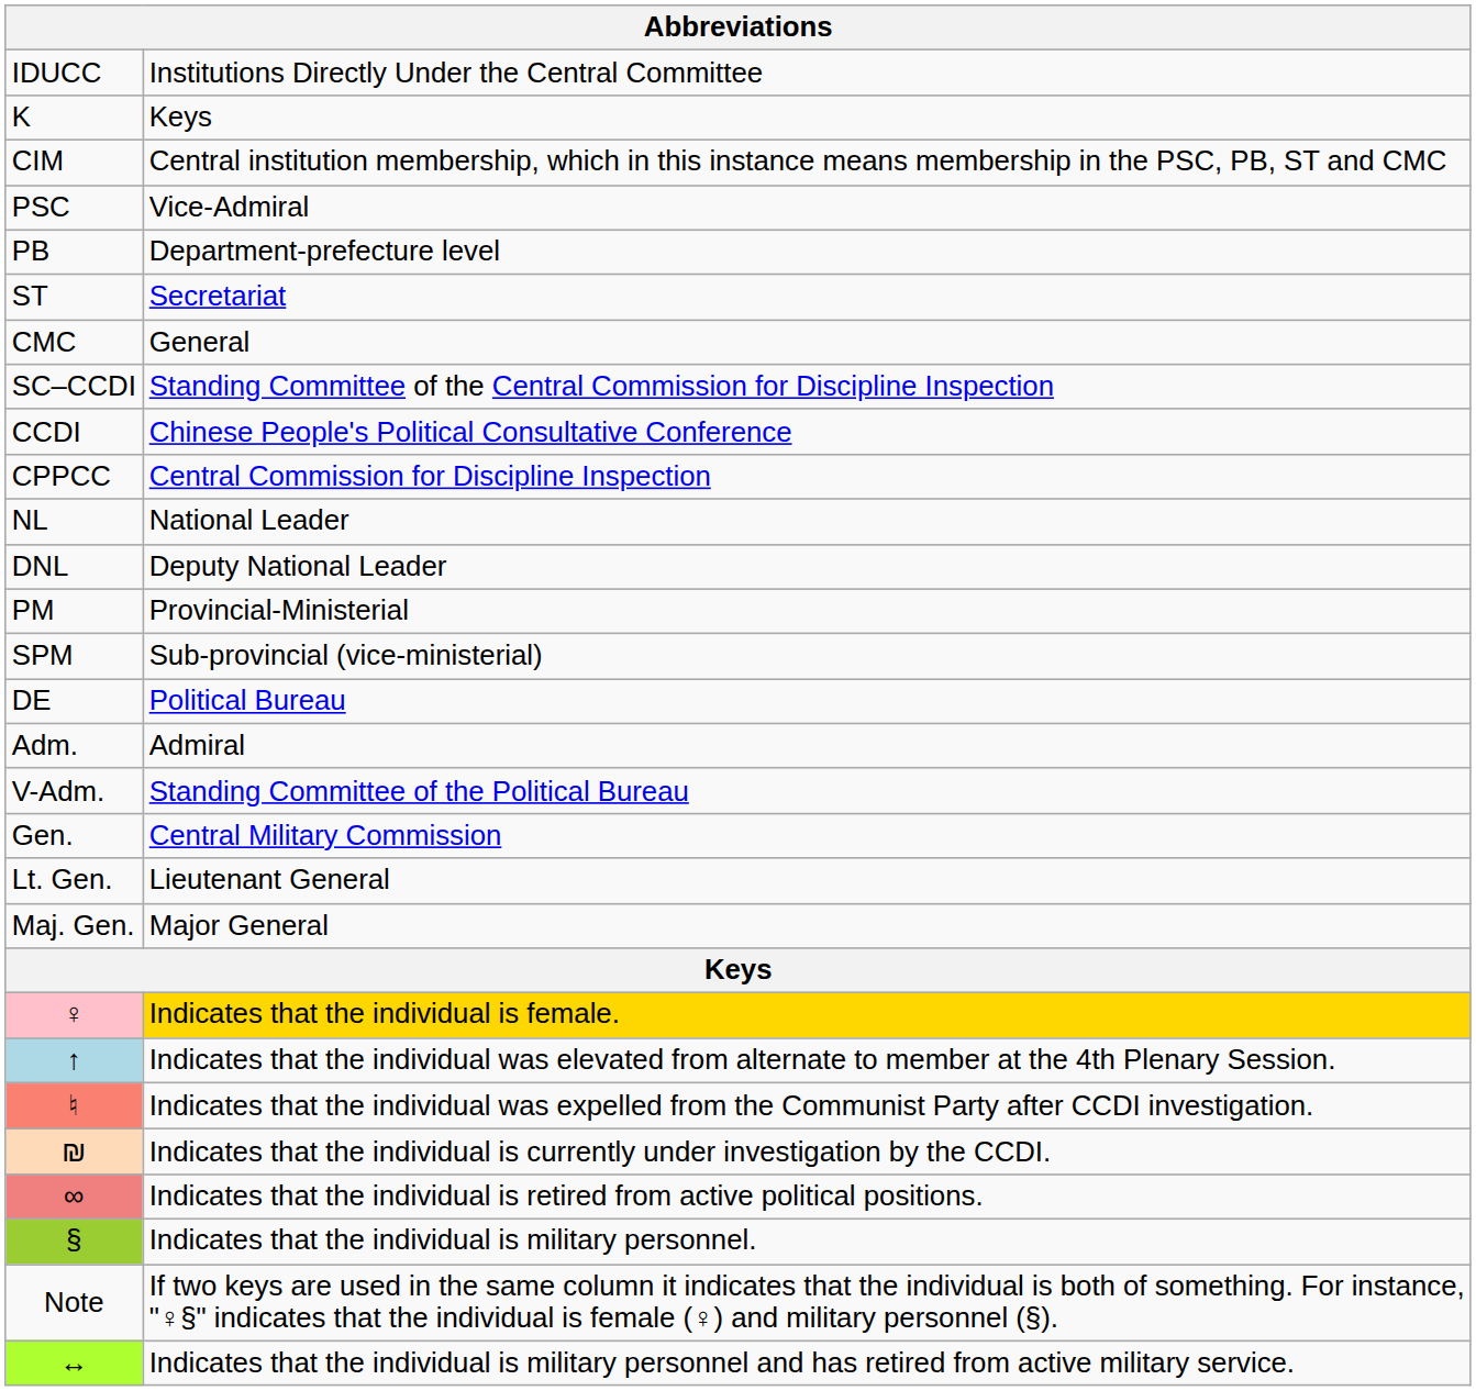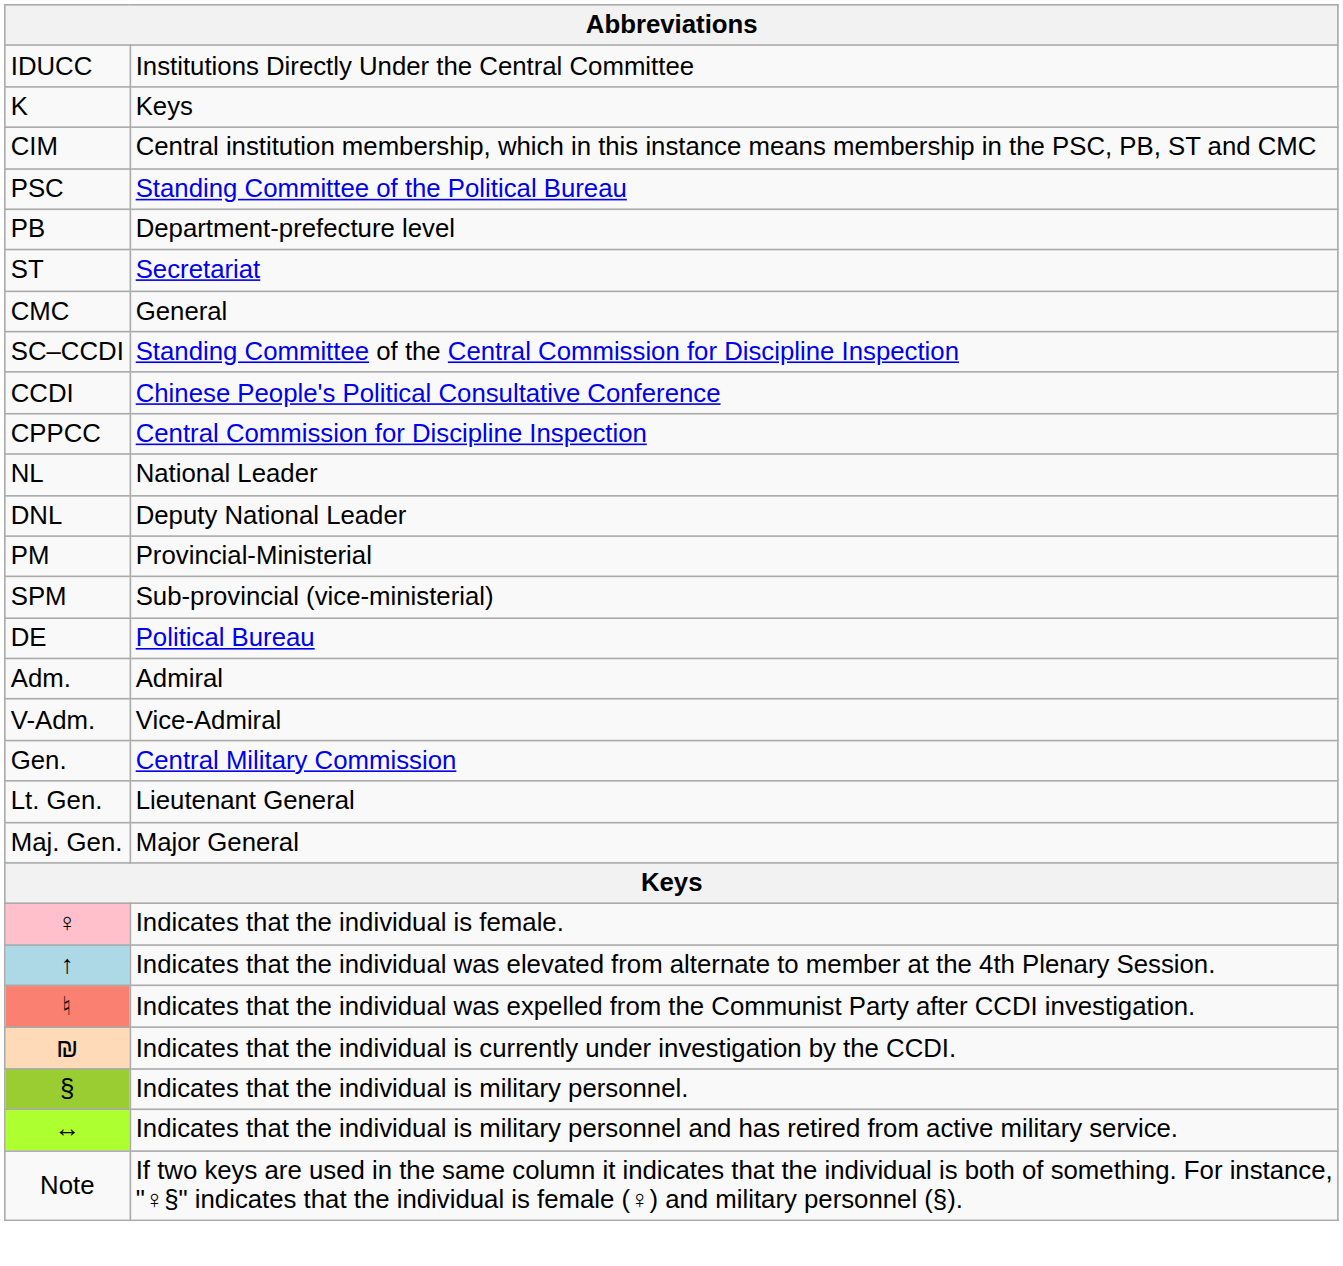PSC | column 2: Vice-Admiral -> Standing Committee of the Political Bureau
V-Adm. | column 2: Standing Committee of the Political Bureau -> Vice-Admiral
♀ | column 2: gold background -> no background
- row: ∞ | Indicates that the individual is retired from active political positions.
rows swapped: ↔ <-> Note
